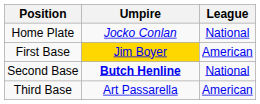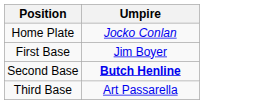- column: League | National | American | National | American
First Base | Umpire: gold background -> no background
